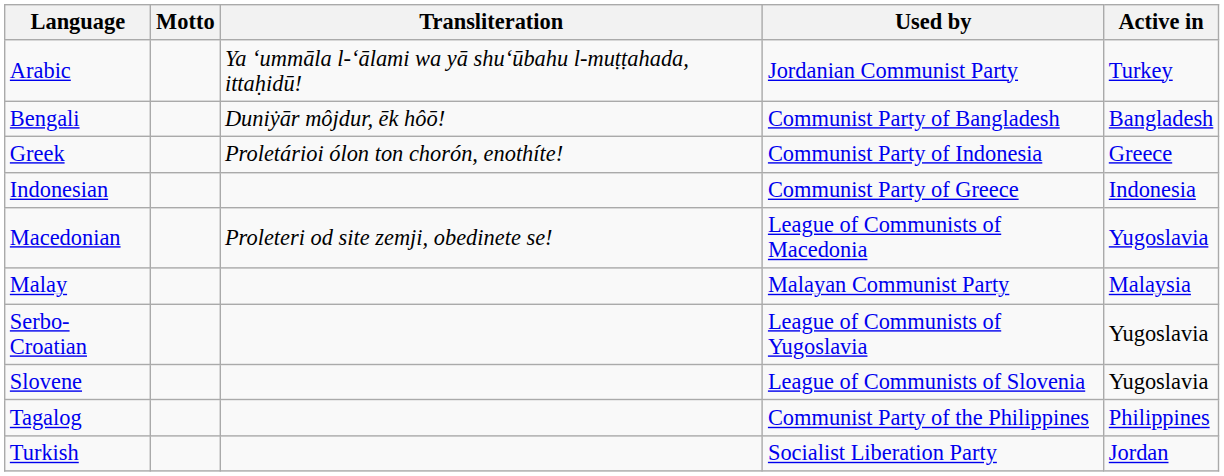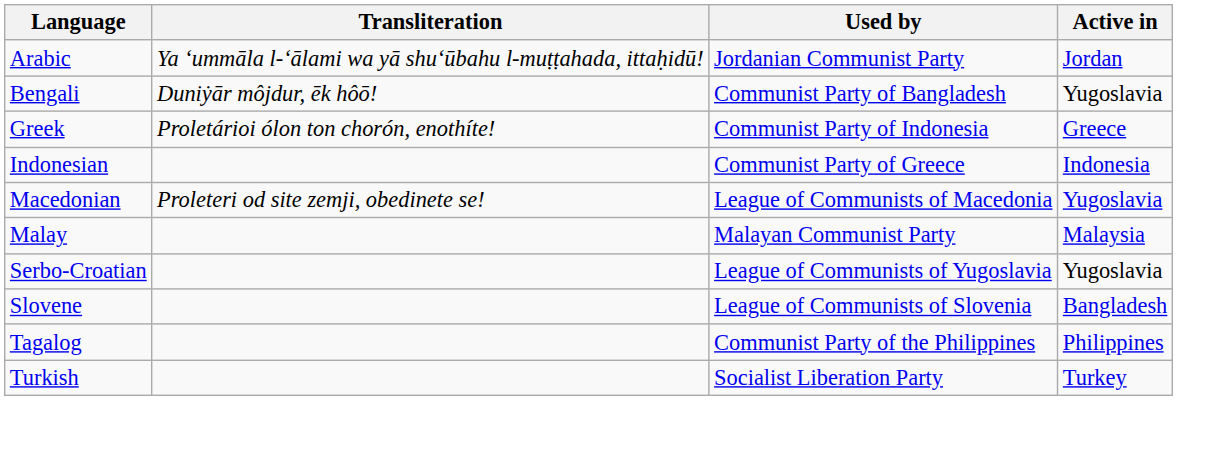- column: Motto
Arabic | Active in: Turkey -> Jordan
Bengali | Active in: Bangladesh -> Yugoslavia
Slovene | Active in: Yugoslavia -> Bangladesh
Turkish | Active in: Jordan -> Turkey
